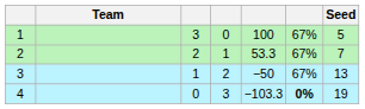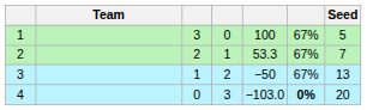4 | column 5: −103.3 -> −103.0
4 | Seed: 19 -> 20
